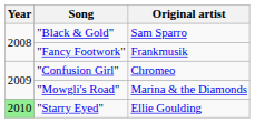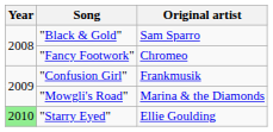"Fancy Footwork" | Original artist: Frankmusik -> Chromeo
"Confusion Girl" | Original artist: Chromeo -> Frankmusik
